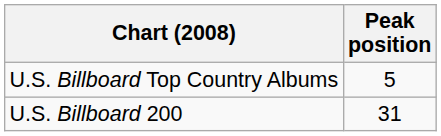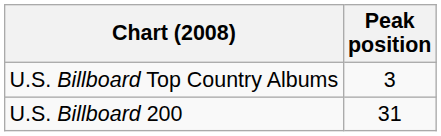U.S. Billboard Top Country Albums | Peak position: 5 -> 3
